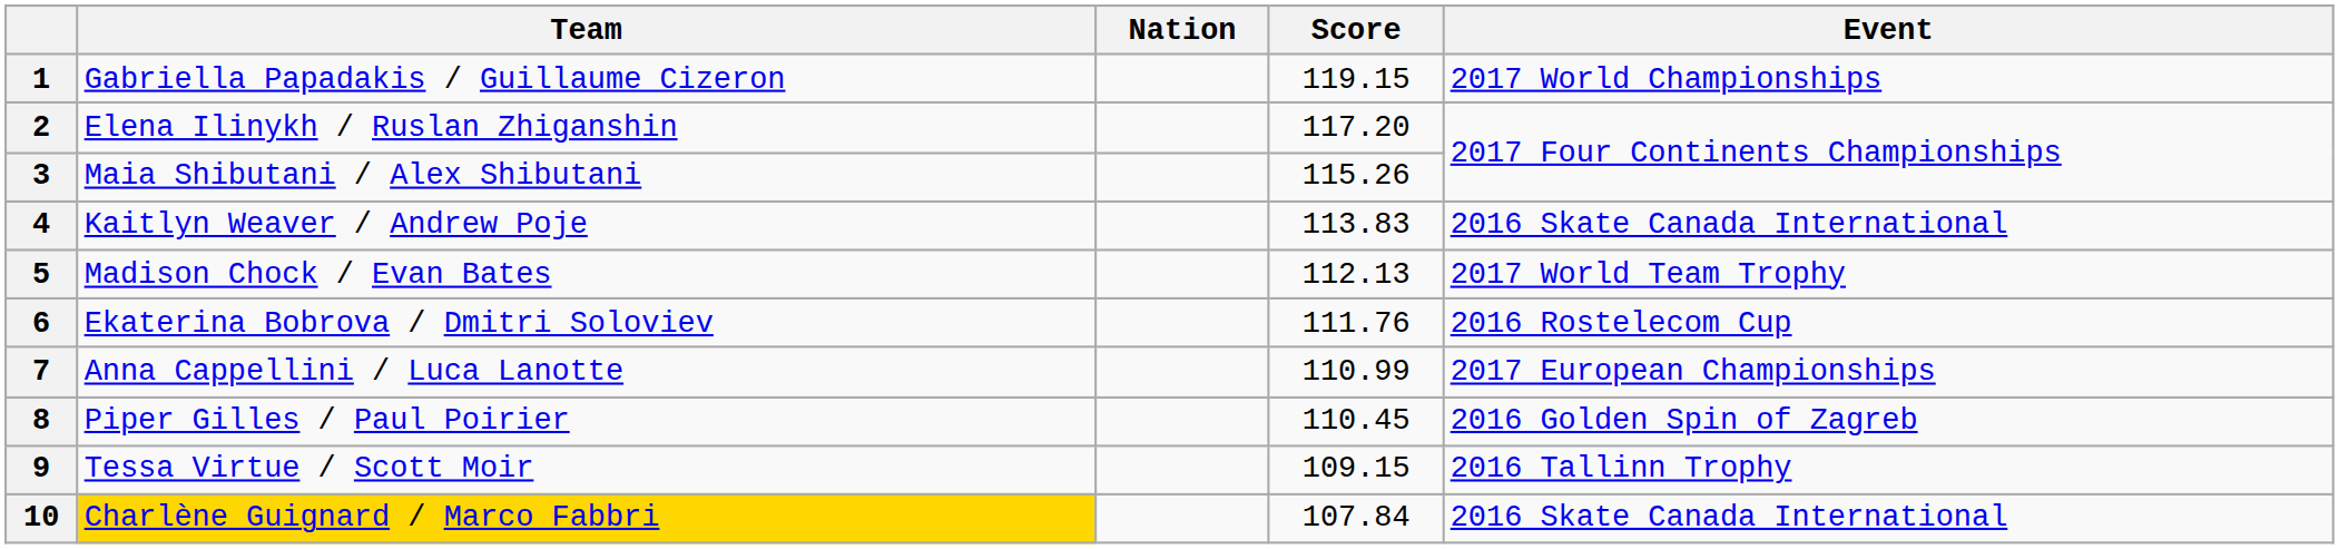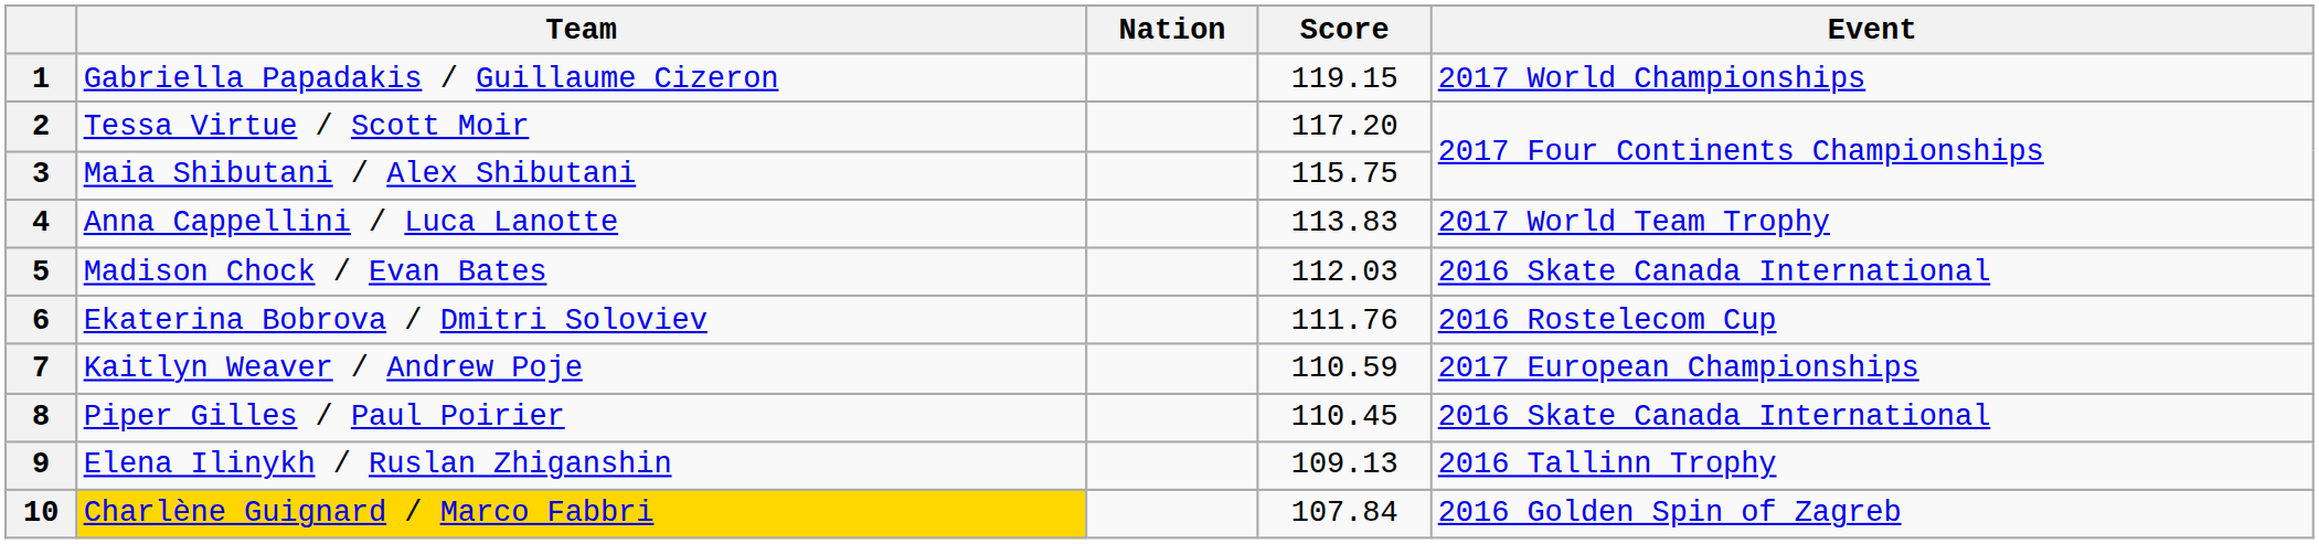2 | Team: Elena Ilinykh / Ruslan Zhiganshin -> Tessa Virtue / Scott Moir
3 | Score: 115.26 -> 115.75
4 | Team: Kaitlyn Weaver / Andrew Poje -> Anna Cappellini / Luca Lanotte
4 | Event: 2016 Skate Canada International -> 2017 World Team Trophy
5 | Score: 112.13 -> 112.03
5 | Event: 2017 World Team Trophy -> 2016 Skate Canada International
7 | Team: Anna Cappellini / Luca Lanotte -> Kaitlyn Weaver / Andrew Poje
7 | Score: 110.99 -> 110.59
8 | Event: 2016 Golden Spin of Zagreb -> 2016 Skate Canada International
9 | Team: Tessa Virtue / Scott Moir -> Elena Ilinykh / Ruslan Zhiganshin
9 | Score: 109.15 -> 109.13
10 | Event: 2016 Skate Canada International -> 2016 Golden Spin of Zagreb
